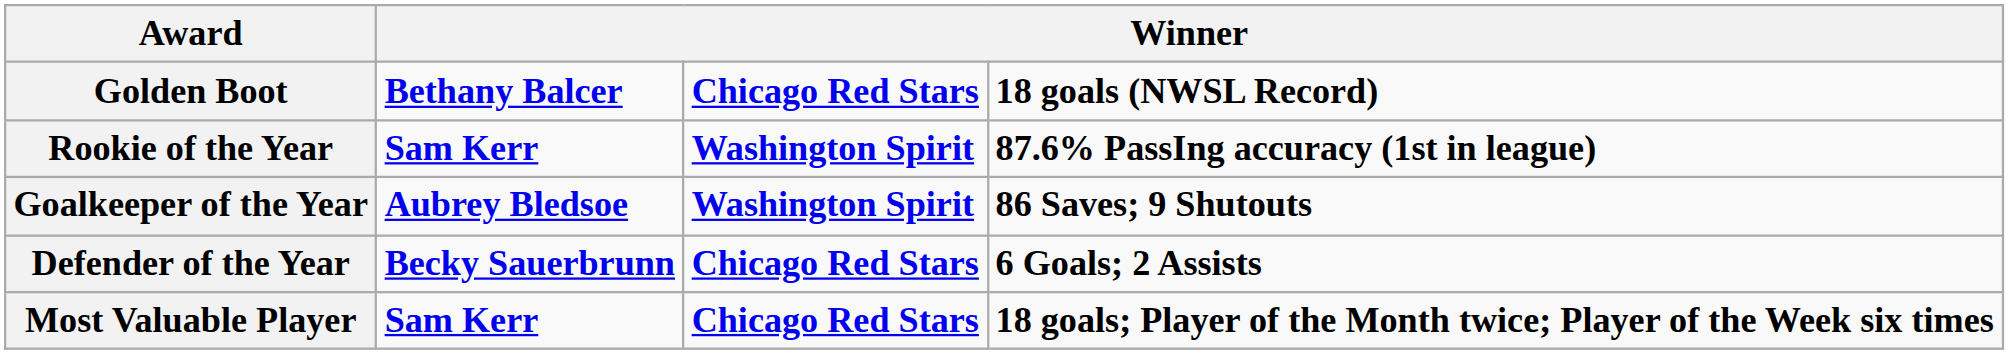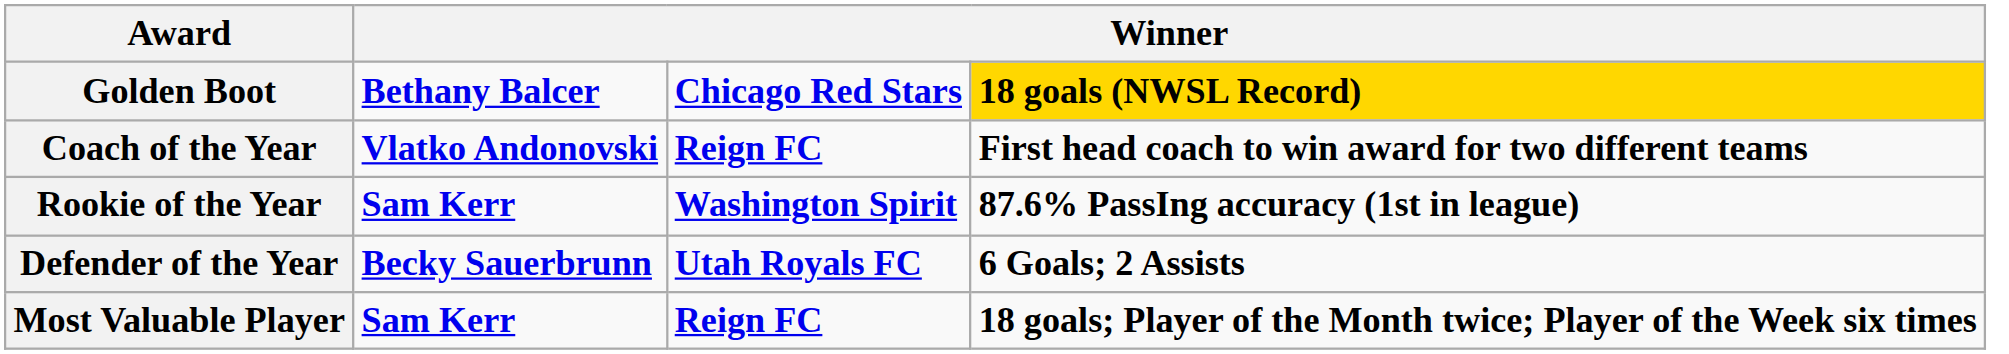Golden Boot | column 4: no background -> gold background
+ row: Coach of the Year | Vlatko Andonovski | Reign FC | First head coach to win award for two different teams
- row: Goalkeeper of the Year | Aubrey Bledsoe | Washington Spirit | 86 Saves; 9 Shutouts
Defender of the Year | column 3: Chicago Red Stars -> Utah Royals FC
Most Valuable Player | column 3: Chicago Red Stars -> Reign FC
